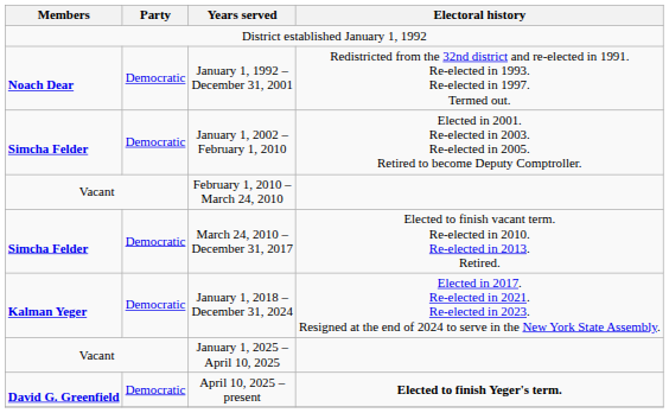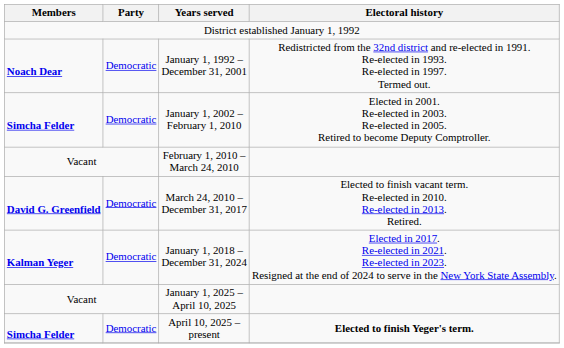March 24, 2010 – December 31, 2017 | Members: Simcha Felder -> David G. Greenfield
April 10, 2025 – present | Members: David G. Greenfield -> Simcha Felder
